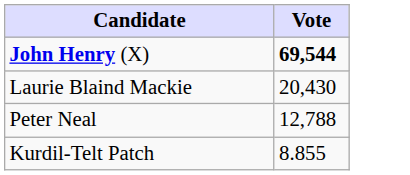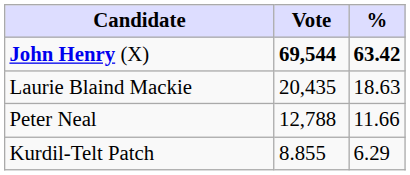+ column: % | 63.42 | 18.63 | 11.66 | 6.29
Laurie Blaind Mackie | Vote: 20,430 -> 20,435
